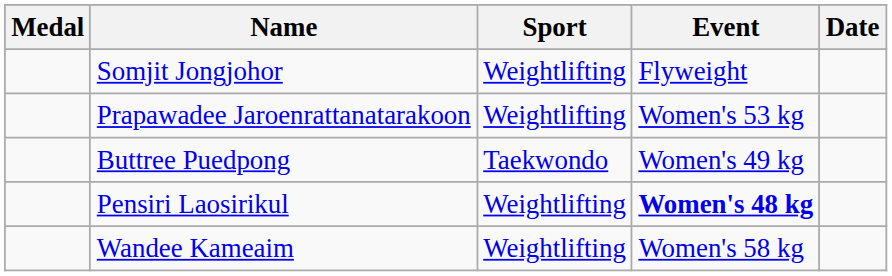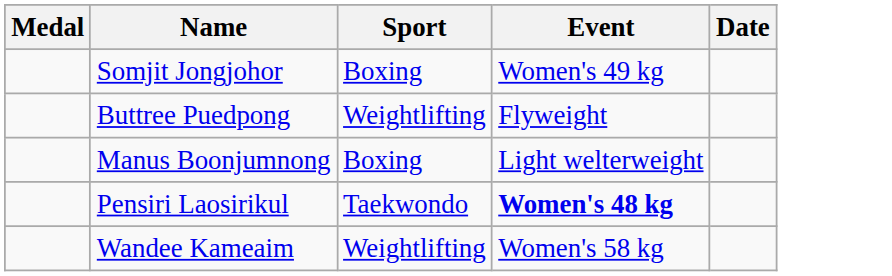Somjit Jongjohor | Sport: Weightlifting -> Boxing
Somjit Jongjohor | Event: Flyweight -> Women's 49 kg
- row: Prapawadee Jaroenrattanatarakoon | Weightlifting | Women's 53 kg
Buttree Puedpong | Sport: Taekwondo -> Weightlifting
Buttree Puedpong | Event: Women's 49 kg -> Flyweight
+ row: Manus Boonjumnong | Boxing | Light welterweight
Pensiri Laosirikul | Sport: Weightlifting -> Taekwondo
